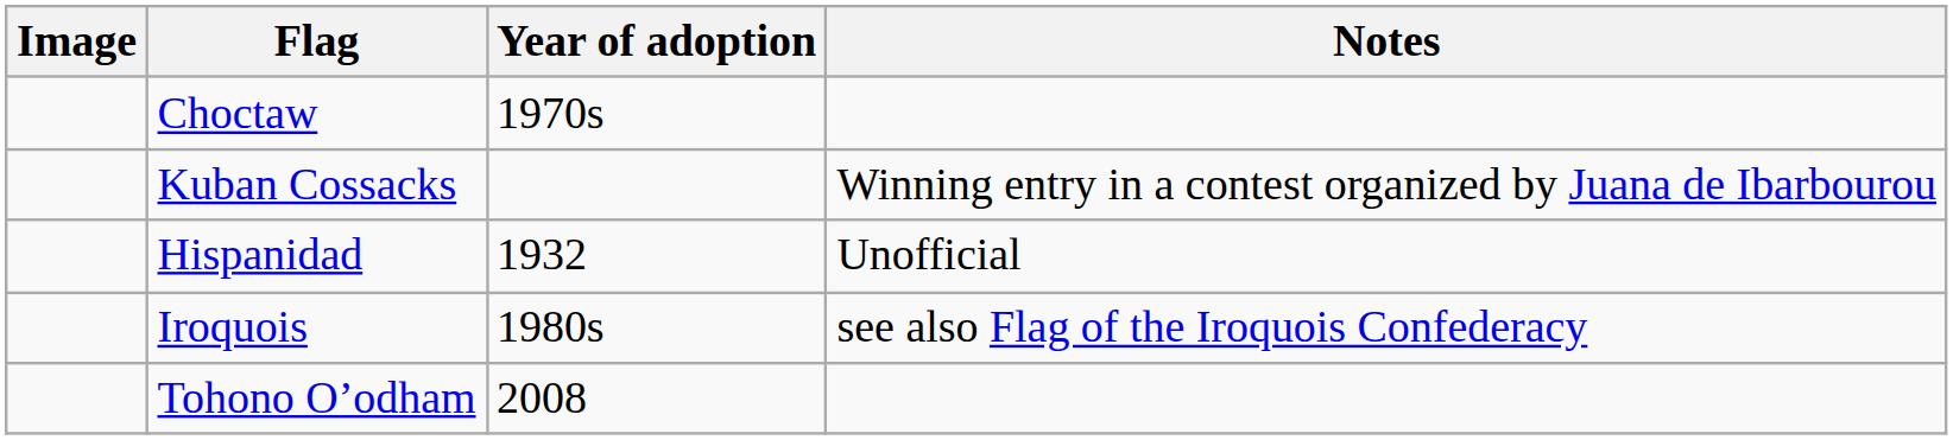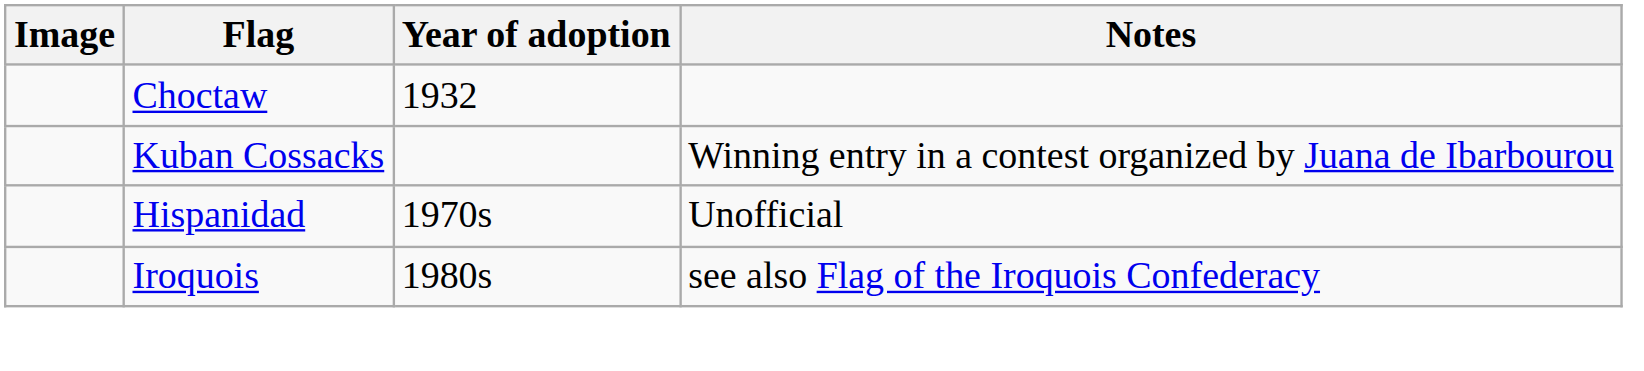Choctaw | Year of adoption: 1970s -> 1932
Hispanidad | Year of adoption: 1932 -> 1970s
- row: Tohono Oʼodham | 2008
